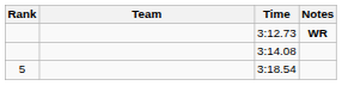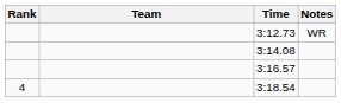3:12.73 | Notes: bold -> normal
+ row: 3:16.57
3:18.54 | Rank: 5 -> 4
